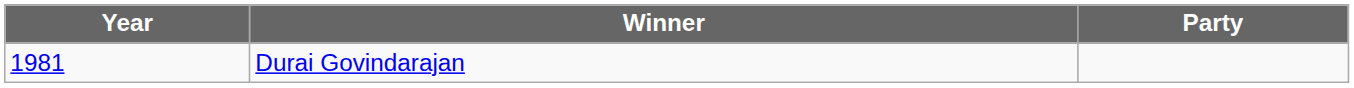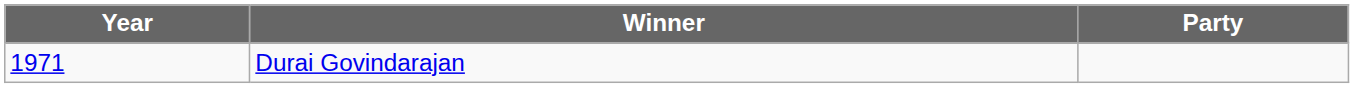Durai Govindarajan | Year: 1981 -> 1971
